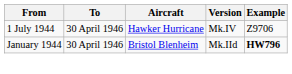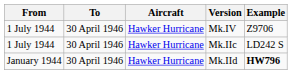+ row: 1 July 1944 | 30 April 1946 | Hawker Hurricane | Mk.IIc | LD242 S
Mk.IId | Aircraft: Bristol Blenheim -> Hawker Hurricane
